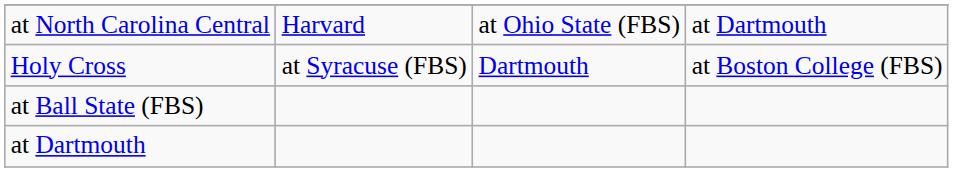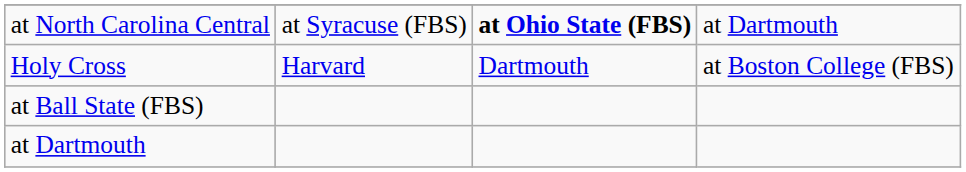at North Carolina Central | column 2: Harvard -> at Syracuse (FBS)
at North Carolina Central | column 3: normal -> bold
Holy Cross | column 2: at Syracuse (FBS) -> Harvard
